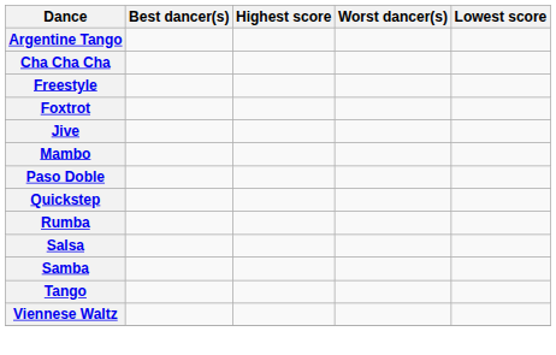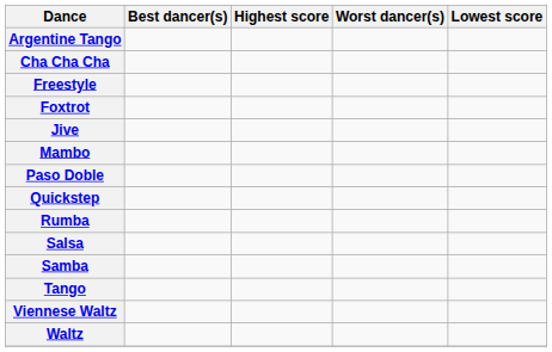+ row: Waltz
